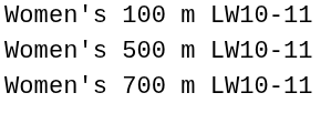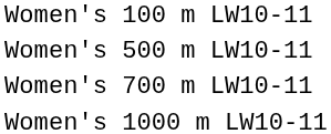+ row: Women's 1000 m LW10-11
